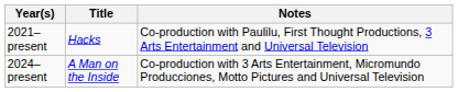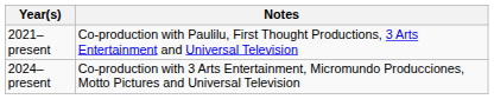- column: Title | Hacks | A Man on the Inside
